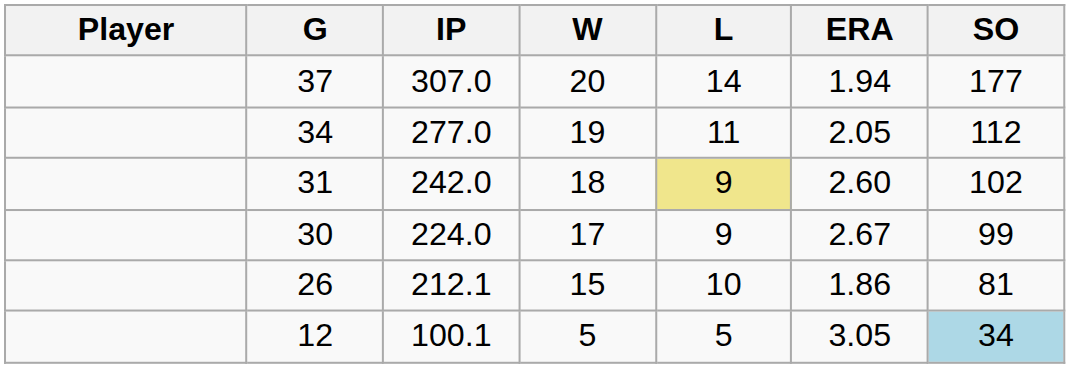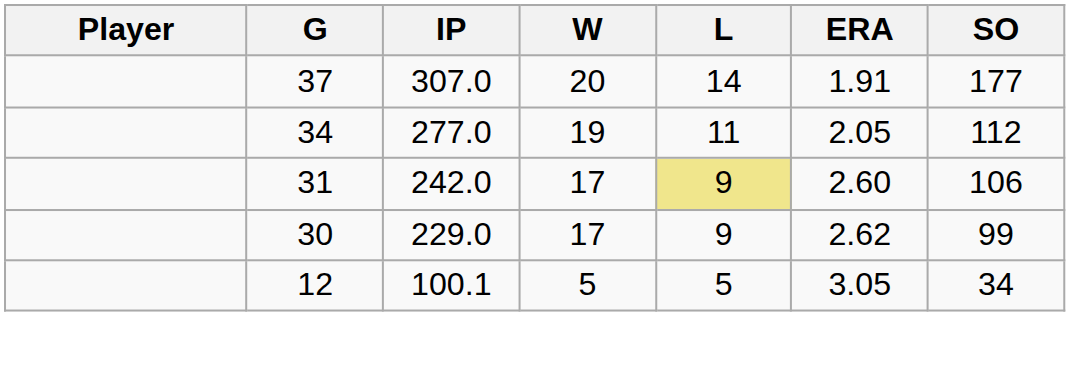37 | ERA: 1.94 -> 1.91
31 | W: 18 -> 17
31 | SO: 102 -> 106
30 | IP: 224.0 -> 229.0
30 | ERA: 2.67 -> 2.62
- row: 26 | 212.1 | 15 | 10 | 1.86 | 81
12 | SO: lightblue background -> no background
